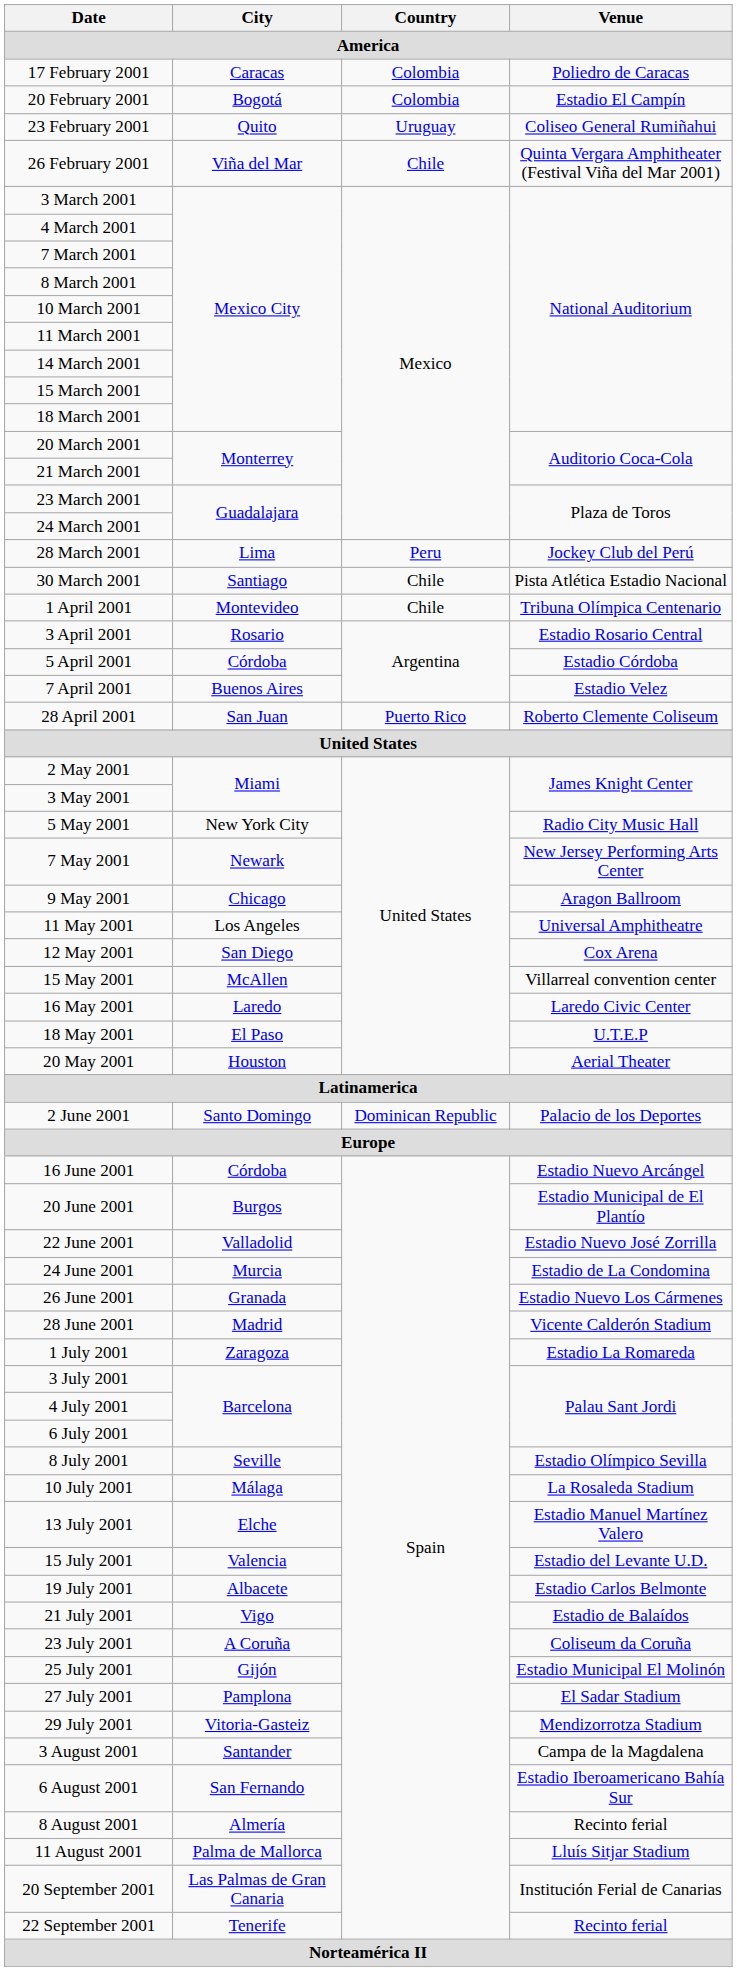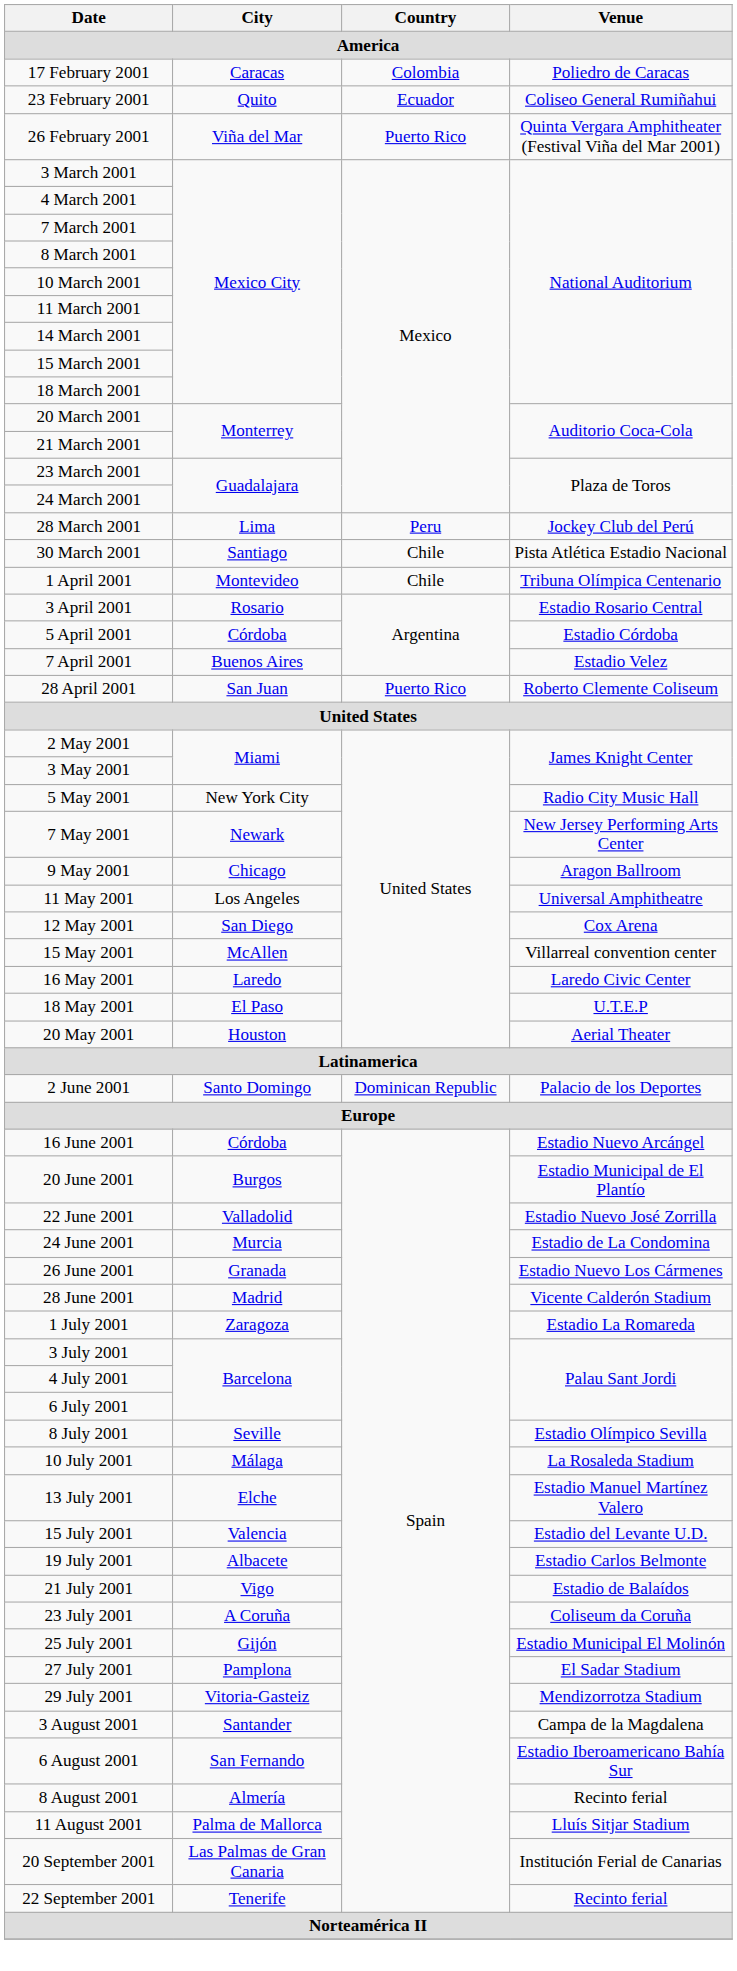- row: 20 February 2001 | Bogotá | Colombia | Estadio El Campín
23 February 2001 | Country: Uruguay -> Ecuador
26 February 2001 | Country: Chile -> Puerto Rico
